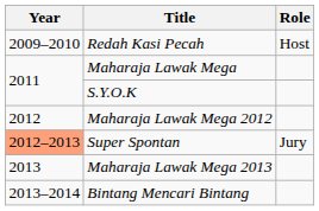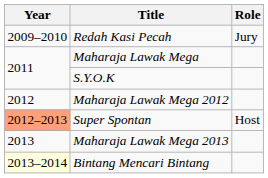Redah Kasi Pecah | Role: Host -> Jury
Super Spontan | Role: Jury -> Host
Bintang Mencari Bintang | Year: no background -> lightyellow background
